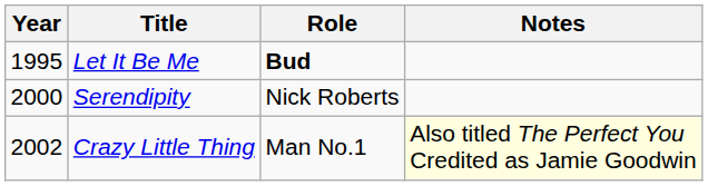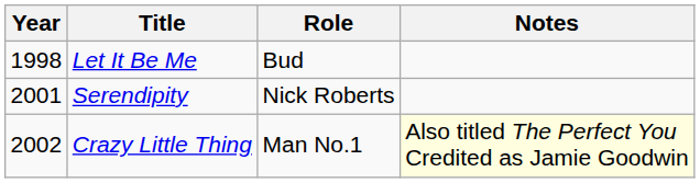Let It Be Me | Year: 1995 -> 1998
Let It Be Me | Role: bold -> normal
Serendipity | Year: 2000 -> 2001
